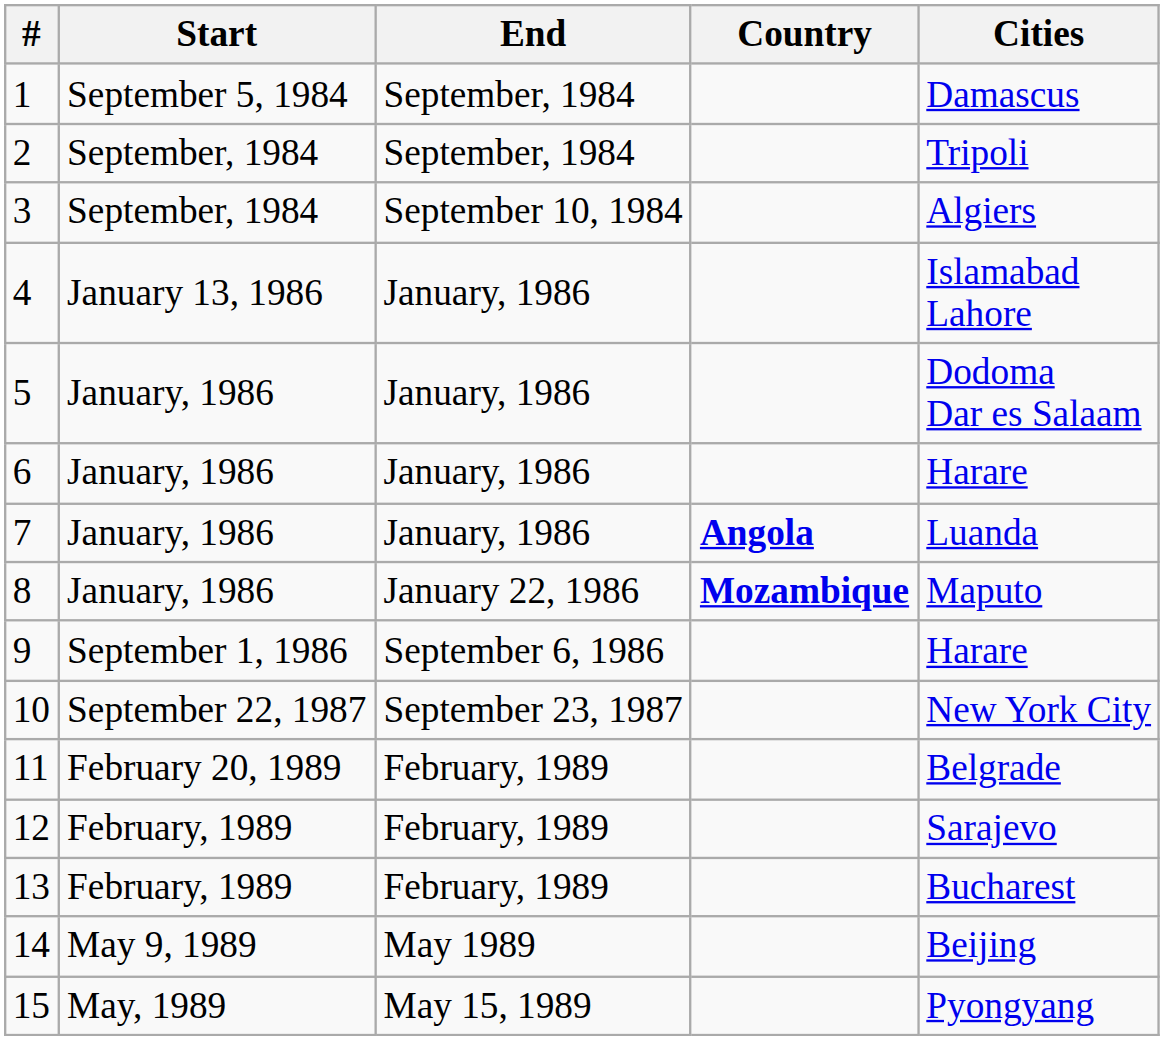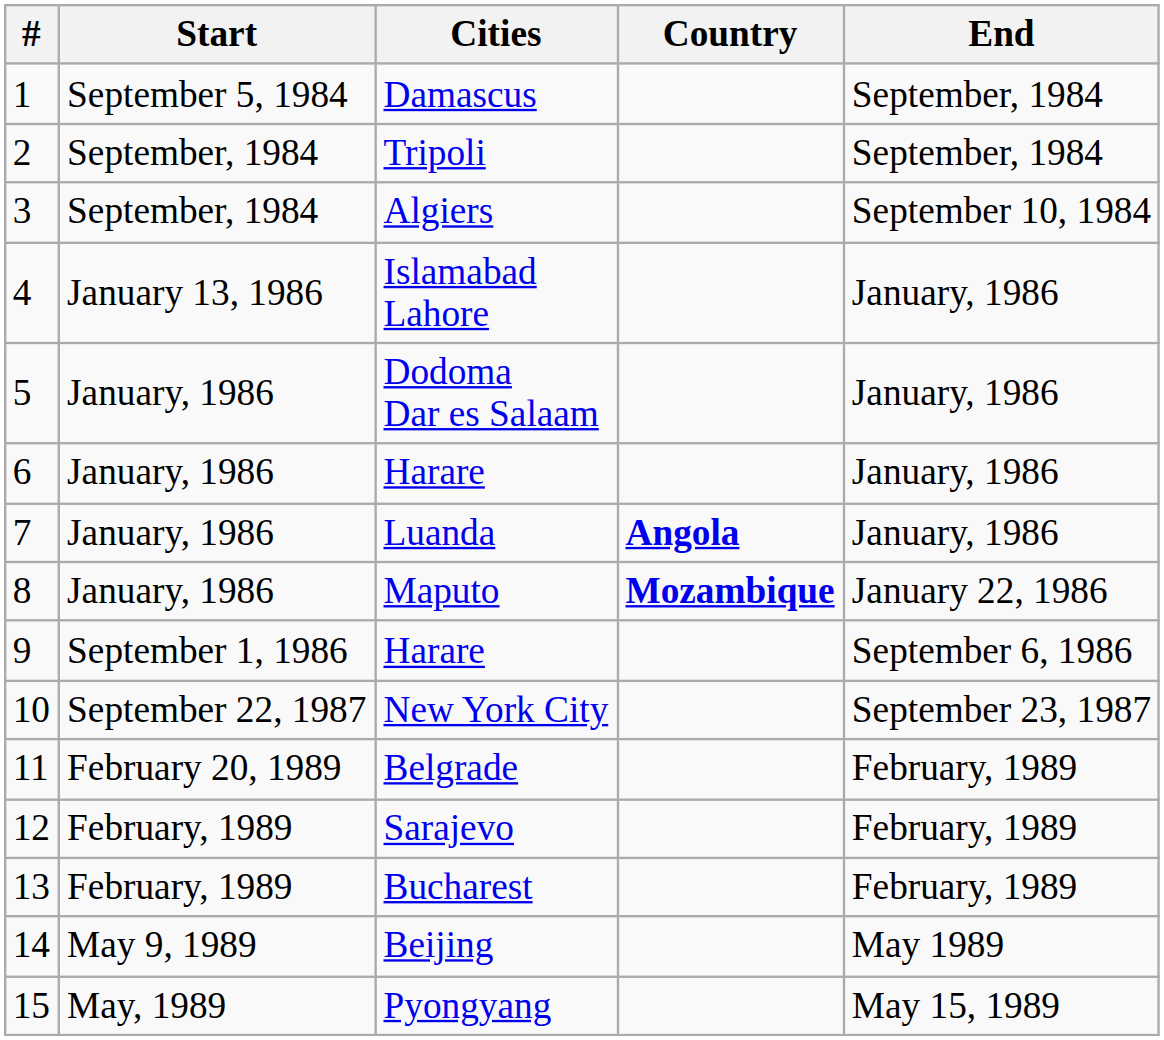columns swapped: End <-> Cities
